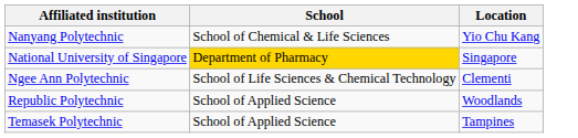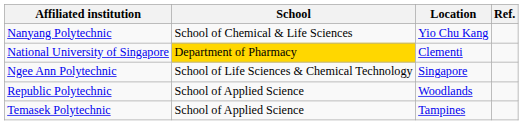+ column: Ref.
National University of Singapore | Location: Singapore -> Clementi
Ngee Ann Polytechnic | Location: Clementi -> Singapore
